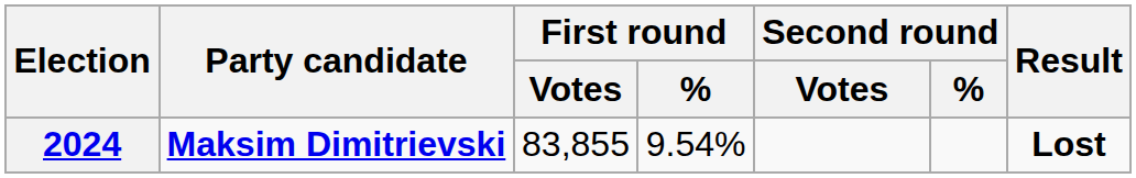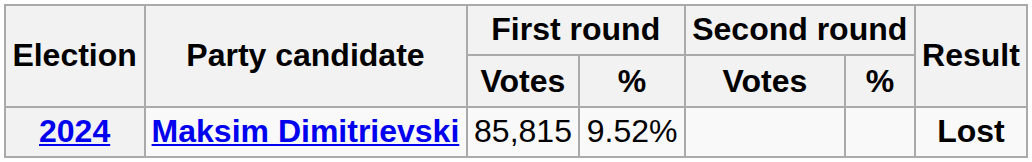2024 | First round / Votes: 83,855 -> 85,815
2024 | First round / %: 9.54% -> 9.52%
